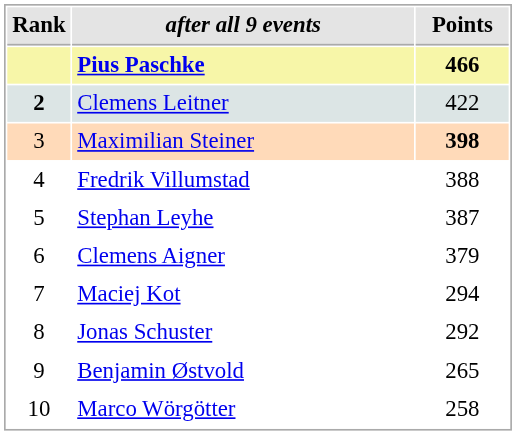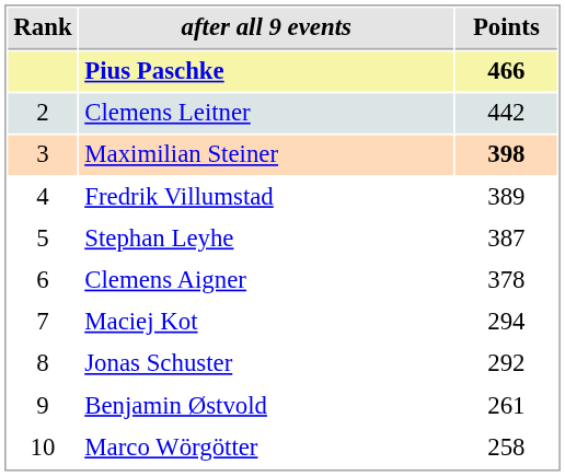Clemens Leitner | Rank: bold -> normal
Clemens Leitner | Points: 422 -> 442
Fredrik Villumstad | Points: 388 -> 389
Clemens Aigner | Points: 379 -> 378
Benjamin Østvold | Points: 265 -> 261
